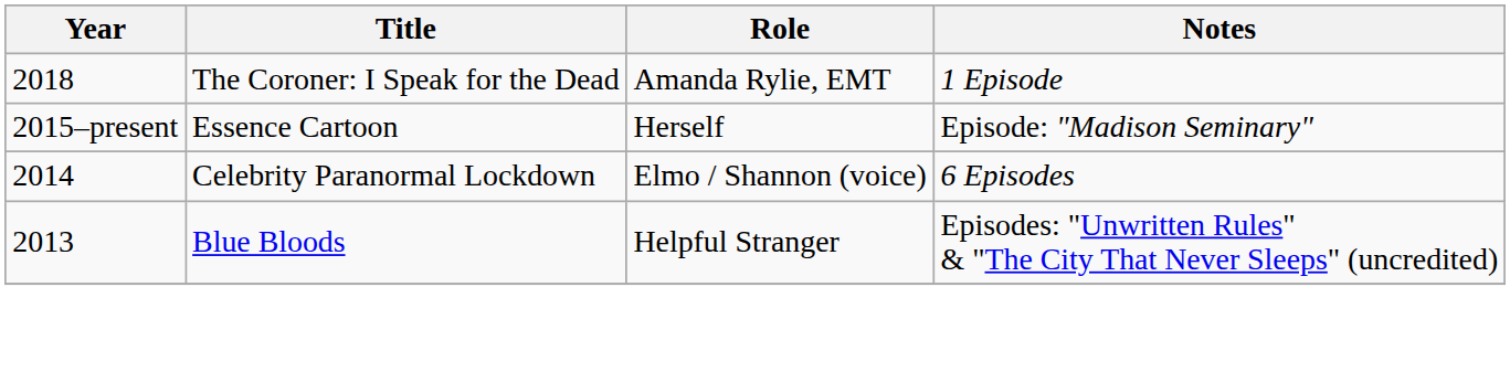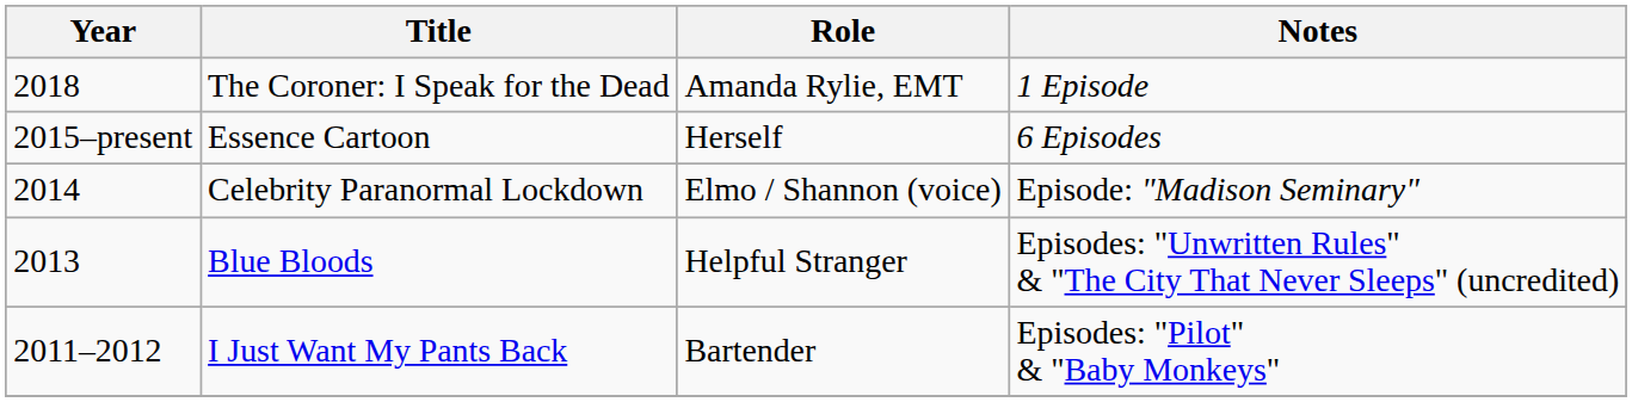Essence Cartoon | Notes: Episode: "Madison Seminary" -> 6 Episodes
Celebrity Paranormal Lockdown | Notes: 6 Episodes -> Episode: "Madison Seminary"
+ row: 2011–2012 | I Just Want My Pants Back | Bartender | Episodes: "Pilot" & "Baby Monkeys"
